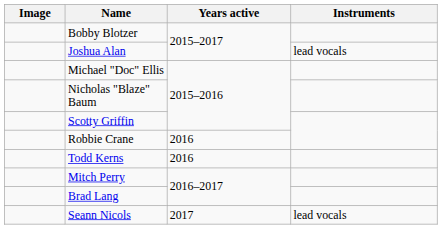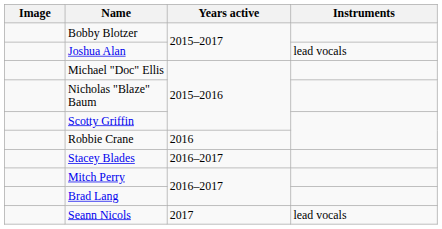+ row: Stacey Blades | 2016–2017
- row: Todd Kerns | 2016
